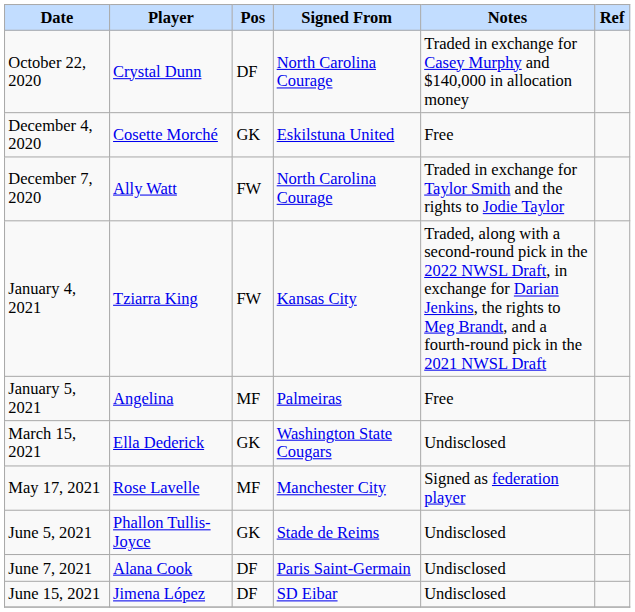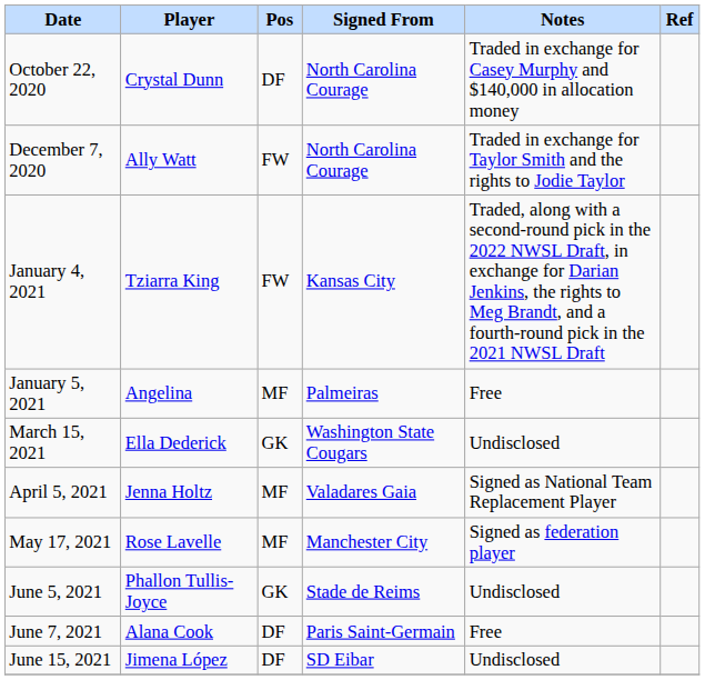- row: December 4, 2020 | Cosette Morché | GK | Eskilstuna United | Free
+ row: April 5, 2021 | Jenna Holtz | MF | Valadares Gaia | Signed as National Team Replacement Player
June 7, 2021 | Notes: Undisclosed -> Free
